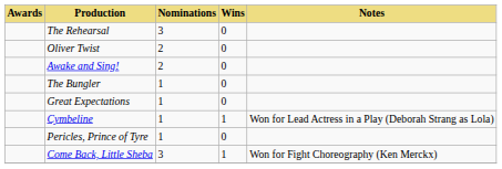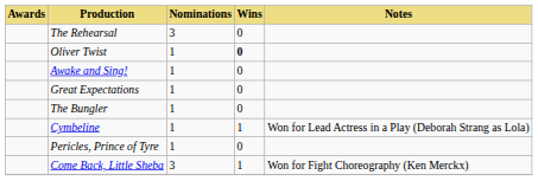Oliver Twist | Nominations: 2 -> 1
Oliver Twist | Wins: normal -> bold
Awake and Sing! | Nominations: 2 -> 1
rows swapped: Great Expectations <-> The Bungler
